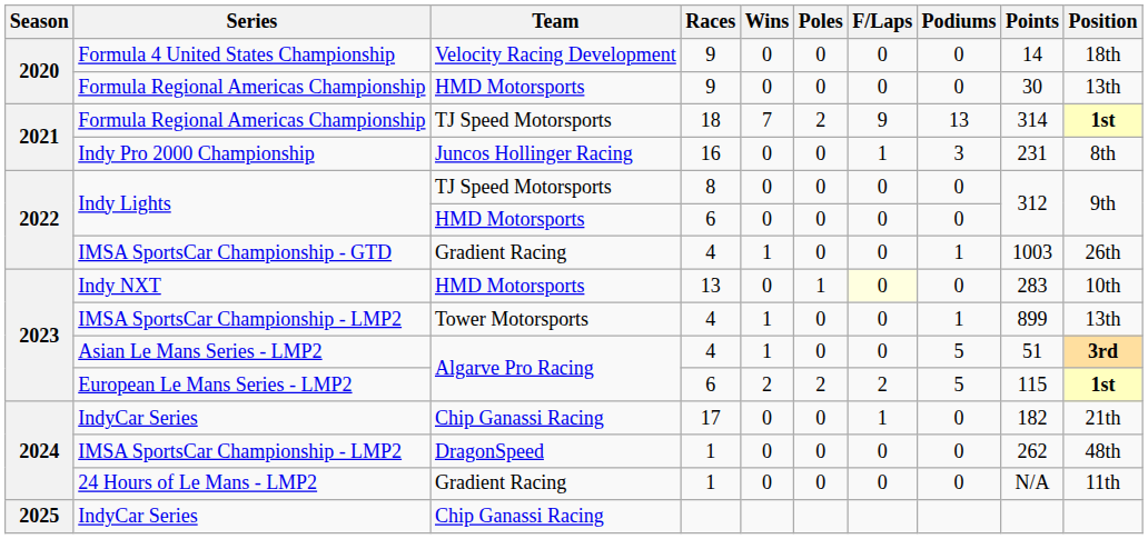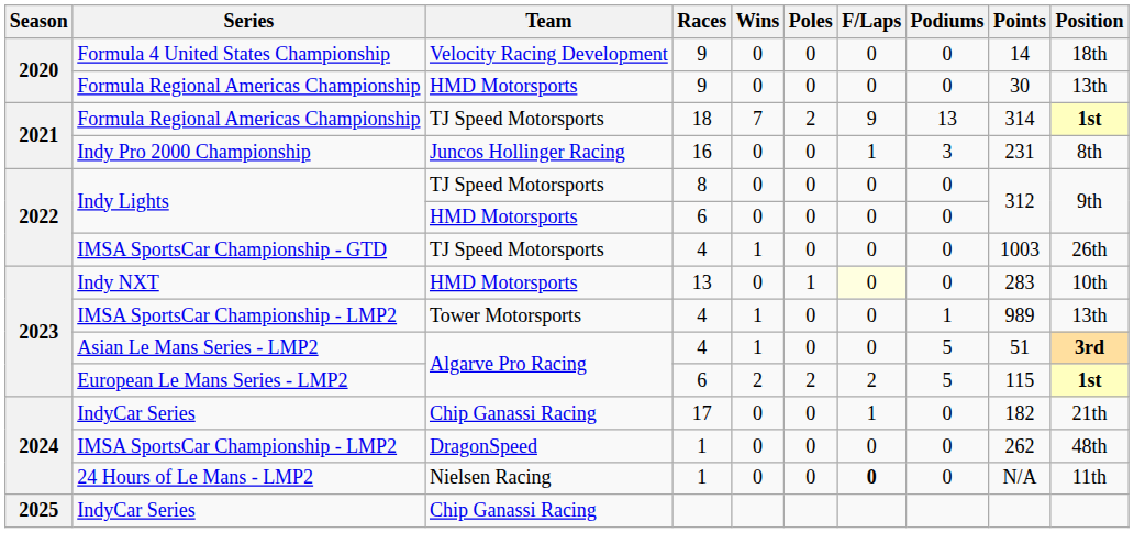IMSA SportsCar Championship - GTD | Team: Gradient Racing -> TJ Speed Motorsports
IMSA SportsCar Championship - GTD | Podiums: 1 -> 0
IMSA SportsCar Championship - LMP2 / 4 | Points: 899 -> 989
24 Hours of Le Mans - LMP2 | Team: Gradient Racing -> Nielsen Racing
24 Hours of Le Mans - LMP2 | F/Laps: normal -> bold
